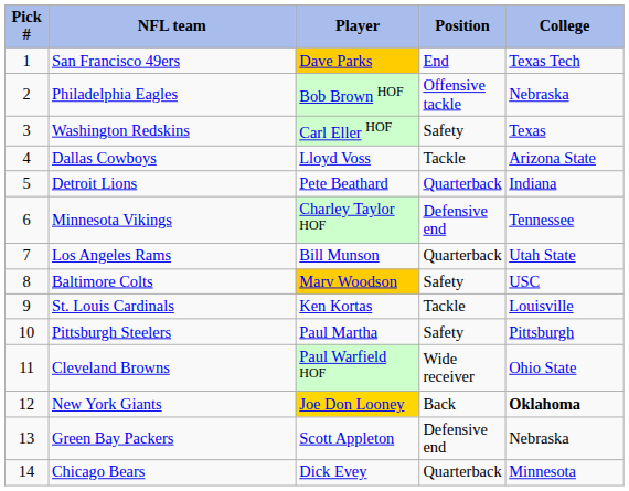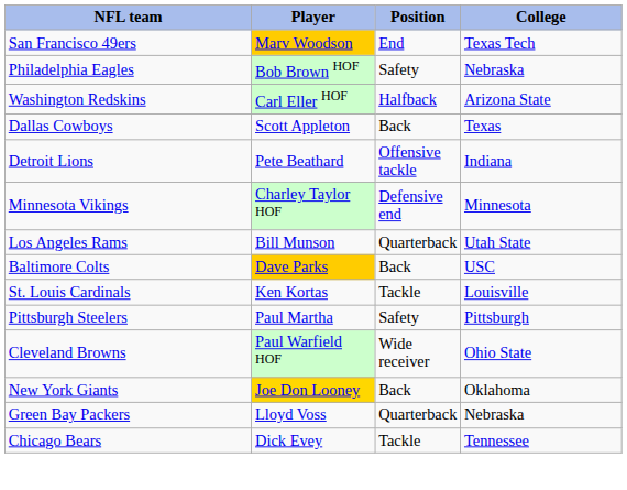- column: Pick # | 1 | 2 | 3 | 4 | 5 | 6 | 7 | 8 | 9 | 10 | 11 | 12 | 13 | 14
San Francisco 49ers | Player: Dave Parks -> Marv Woodson
Philadelphia Eagles | Position: Offensive tackle -> Safety
Washington Redskins | Position: Safety -> Halfback
Washington Redskins | College: Texas -> Arizona State
Dallas Cowboys | Player: Lloyd Voss -> Scott Appleton
Dallas Cowboys | Position: Tackle -> Back
Dallas Cowboys | College: Arizona State -> Texas
Detroit Lions | Position: Quarterback -> Offensive tackle
Minnesota Vikings | College: Tennessee -> Minnesota
Baltimore Colts | Player: Marv Woodson -> Dave Parks
Baltimore Colts | Position: Safety -> Back
New York Giants | College: bold -> normal
Green Bay Packers | Player: Scott Appleton -> Lloyd Voss
Green Bay Packers | Position: Defensive end -> Quarterback
Chicago Bears | Position: Quarterback -> Tackle
Chicago Bears | College: Minnesota -> Tennessee
